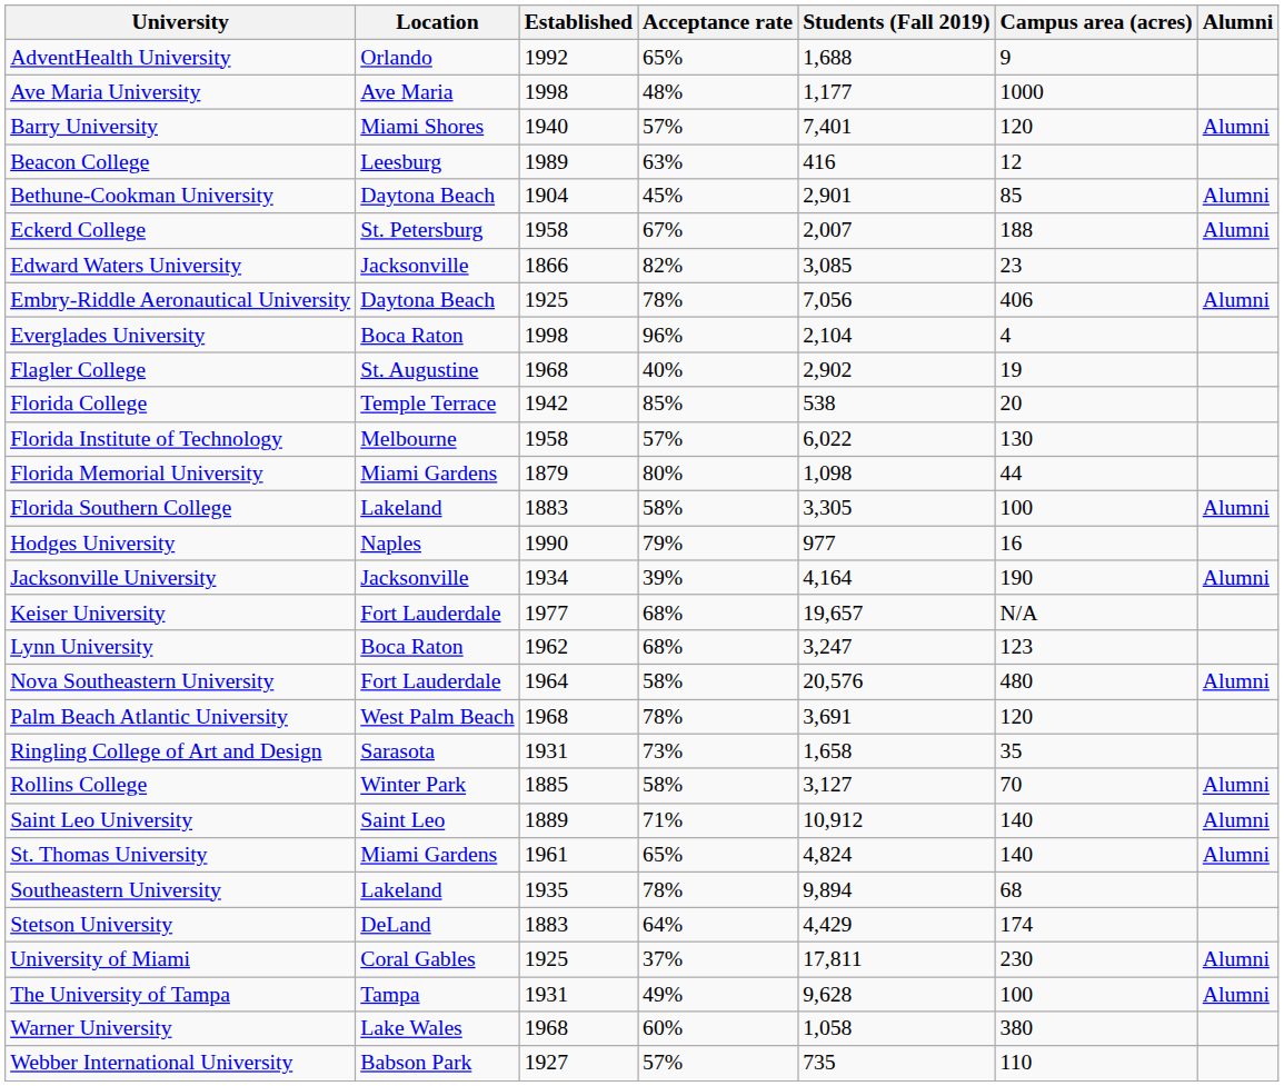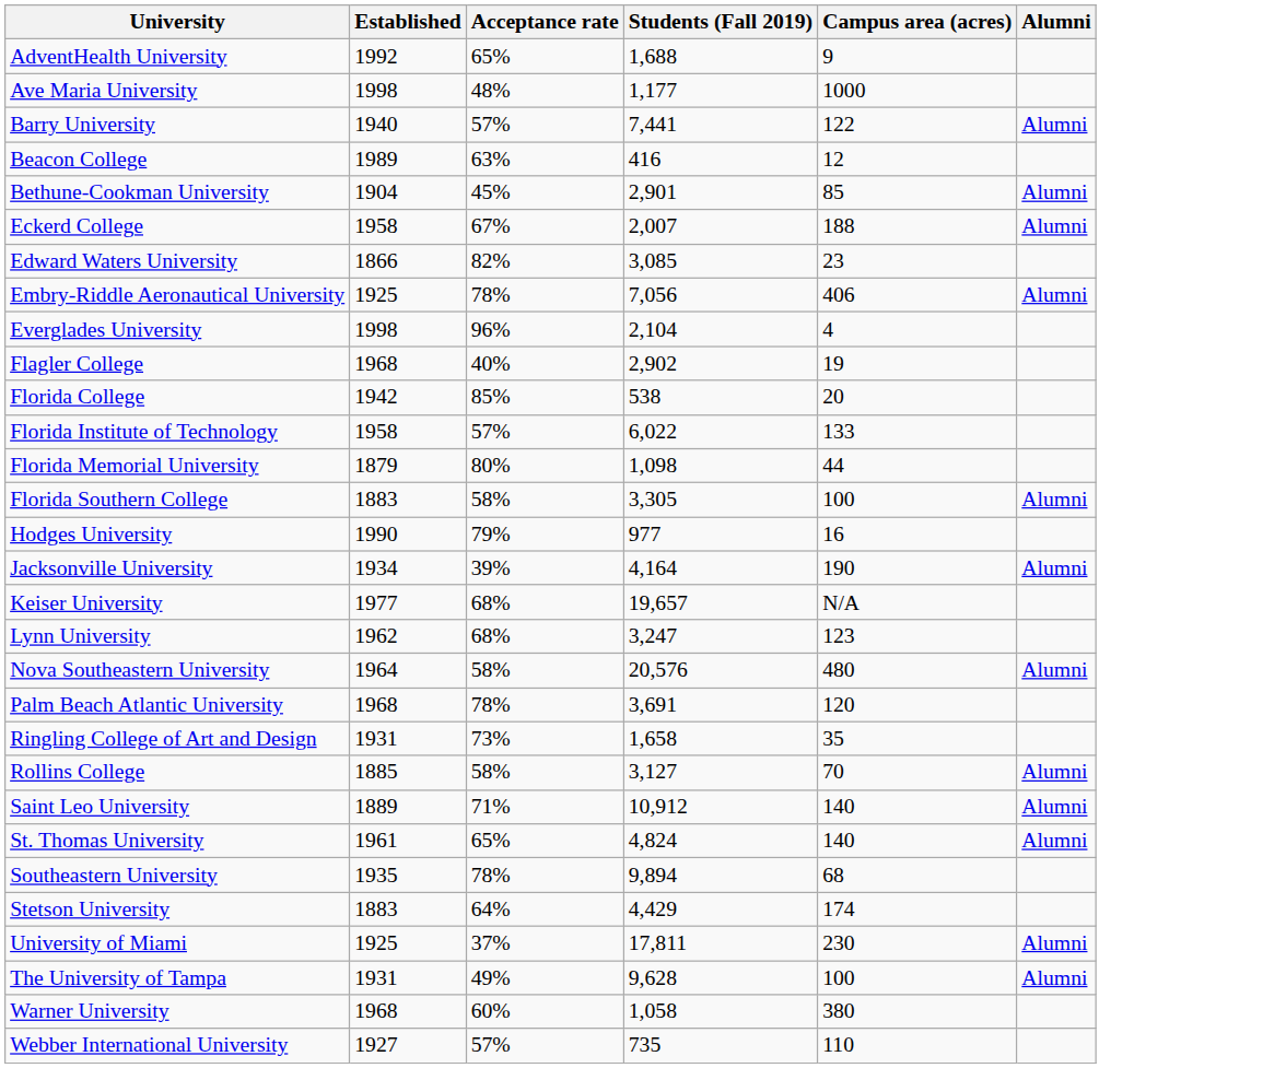- column: Location | Orlando | Ave Maria | Miami Shores | Leesburg | Daytona Beach | St. Petersburg | Jacksonville | Daytona Beach | Boca Raton | St. Augustine | Temple Terrace | Melbourne | Miami Gardens | Lakeland | Naples | Jacksonville | Fort Lauderdale | Boca Raton | Fort Lauderdale | West Palm Beach | Sarasota | Winter Park | Saint Leo | Miami Gardens | Lakeland | DeLand | Coral Gables | Tampa | Lake Wales | Babson Park
Barry University | Students (Fall 2019): 7,401 -> 7,441
Barry University | Campus area (acres): 120 -> 122
Florida Institute of Technology | Campus area (acres): 130 -> 133
